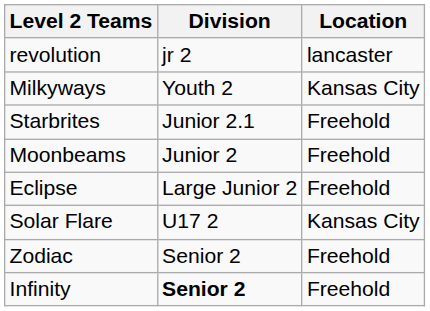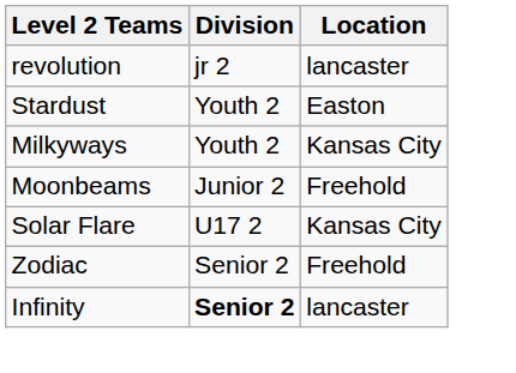+ row: Stardust | Youth 2 | Easton
- row: Starbrites | Junior 2.1 | Freehold
- row: Eclipse | Large Junior 2 | Freehold
Infinity | Location: Freehold -> lancaster
